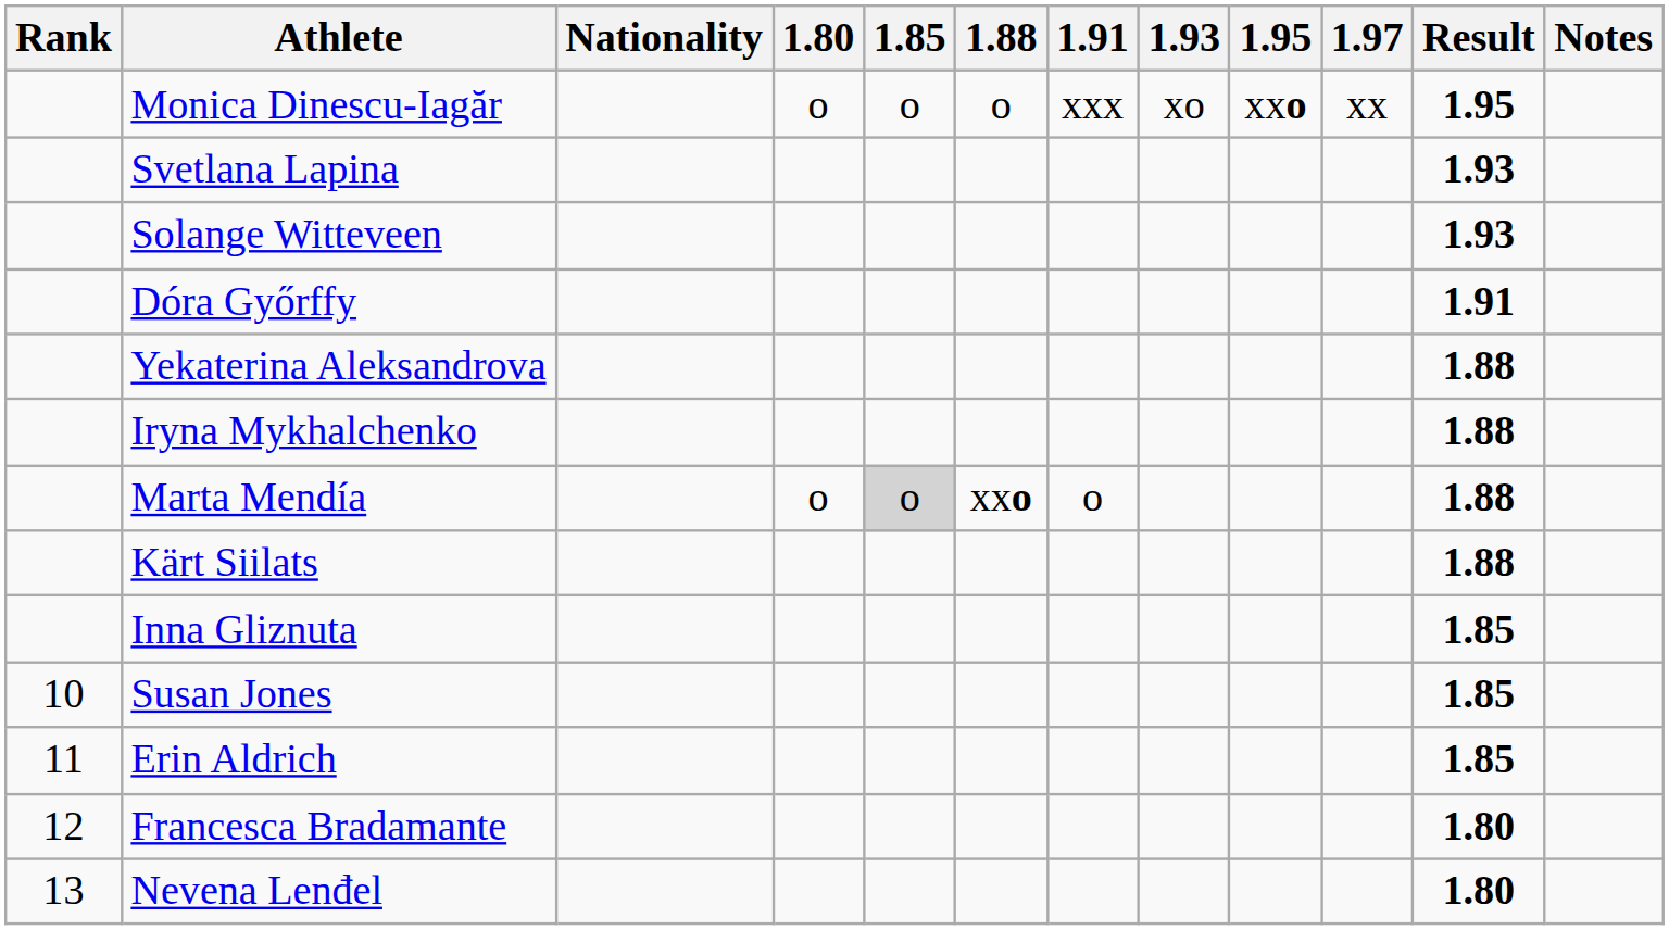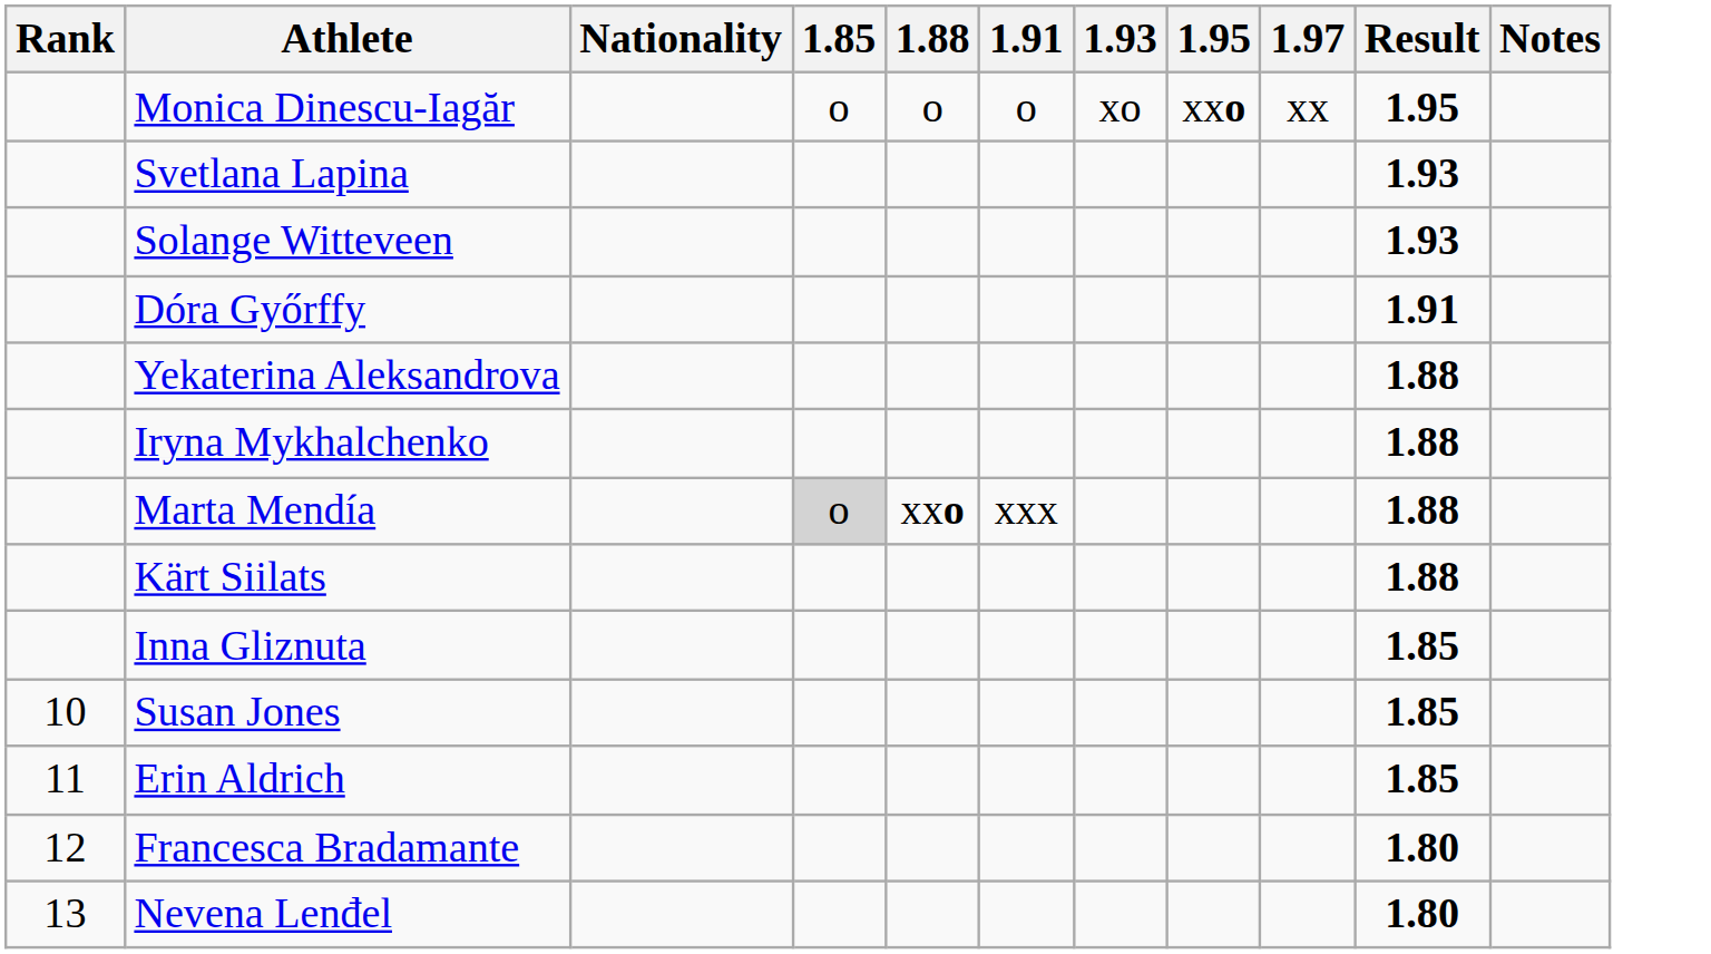- column: 1.80 | o | o
Monica Dinescu-Iagăr | 1.91: xxx -> o
Marta Mendía | 1.91: o -> xxx
